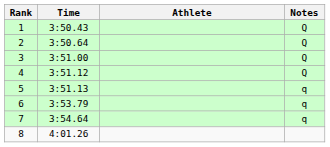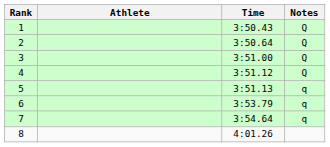columns swapped: Athlete <-> Time
